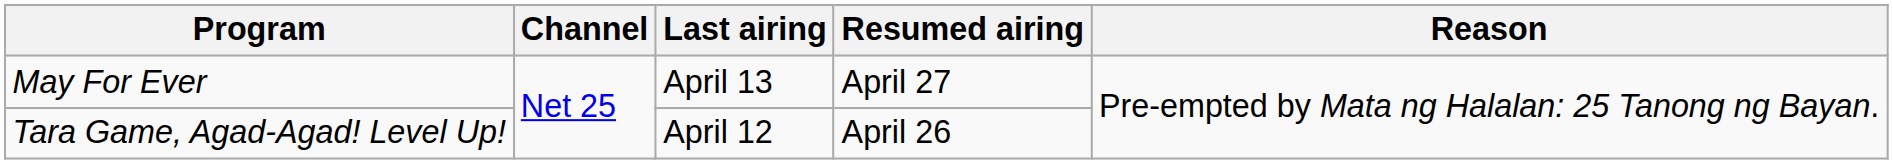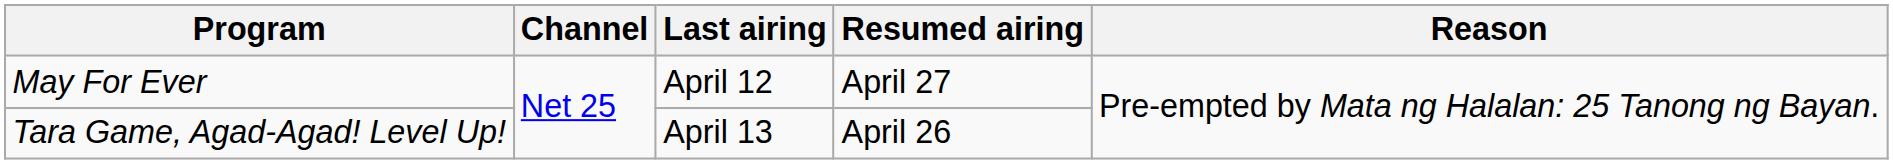May For Ever | Last airing: April 13 -> April 12
Tara Game, Agad-Agad! Level Up! | Last airing: April 12 -> April 13
